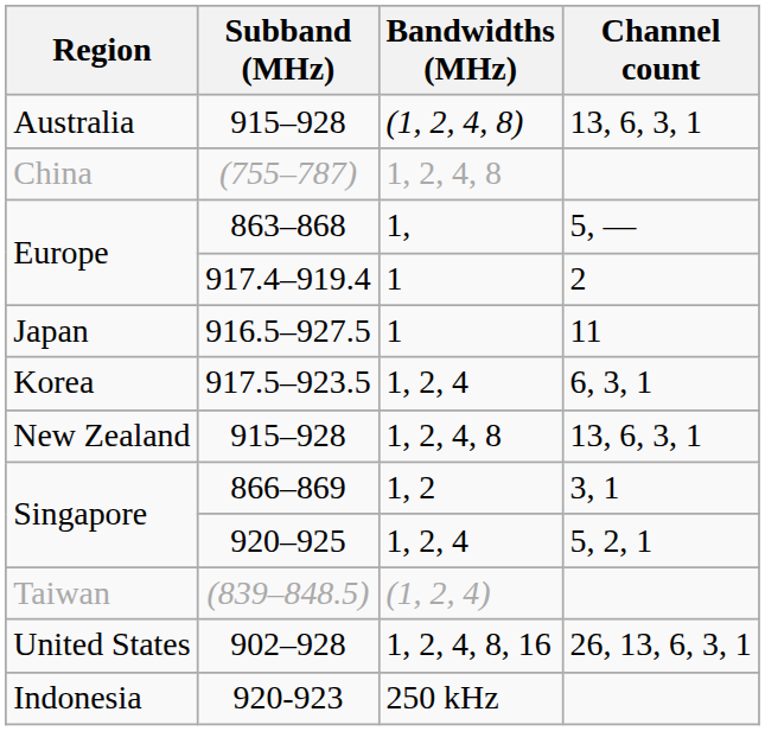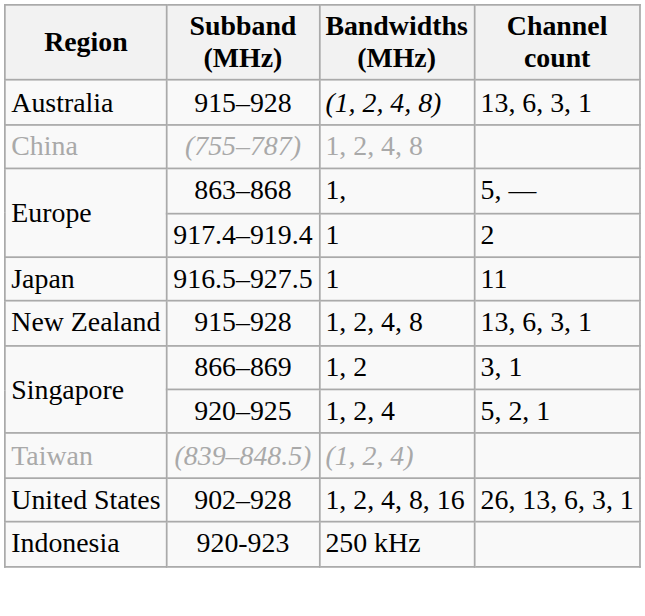- row: Korea | 917.5–923.5 | 1, 2, 4 | 6, 3, 1
